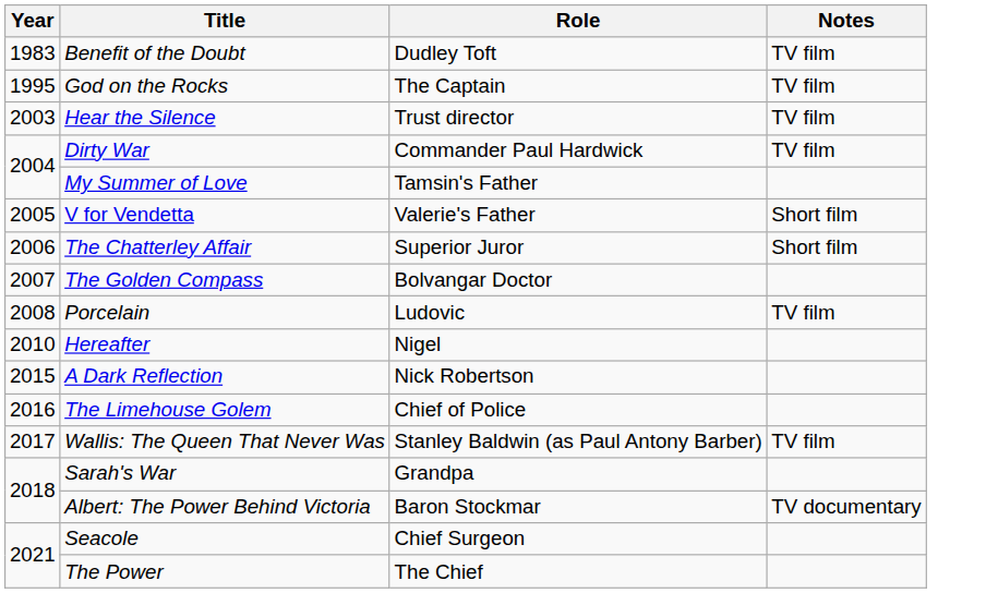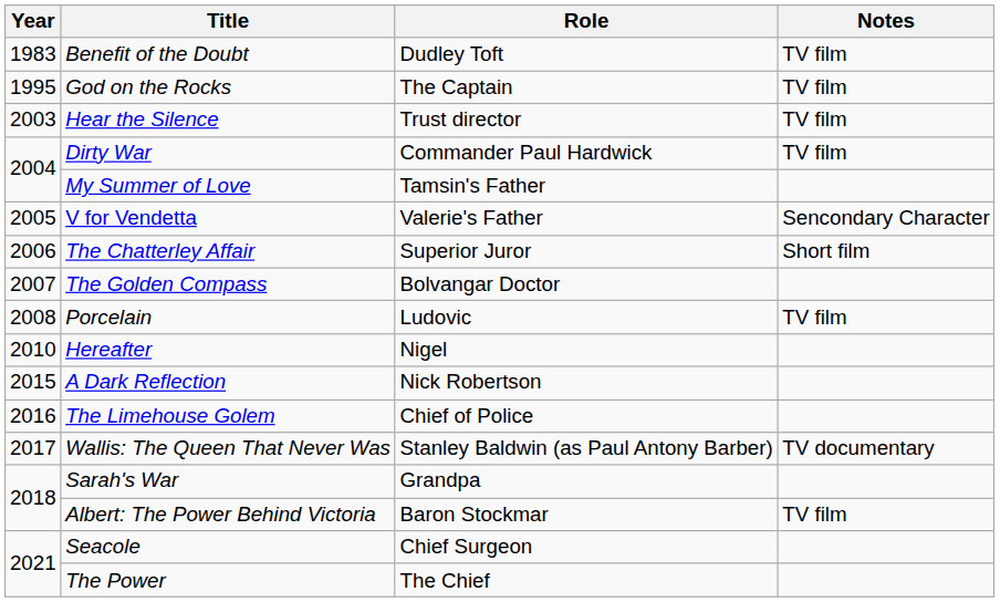V for Vendetta | Notes: Short film -> Sencondary Character
Wallis: The Queen That Never Was | Notes: TV film -> TV documentary
Albert: The Power Behind Victoria | Notes: TV documentary -> TV film
